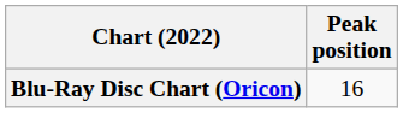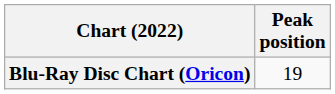Blu-Ray Disc Chart (Oricon) | Peak position: 16 -> 19
